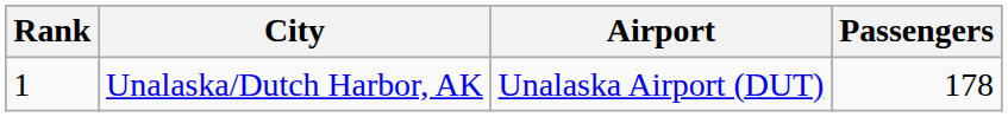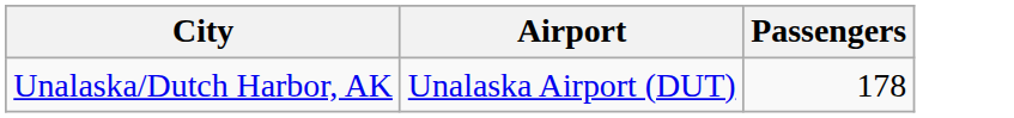- column: Rank | 1
